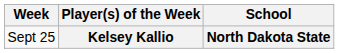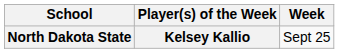columns swapped: Week <-> School
